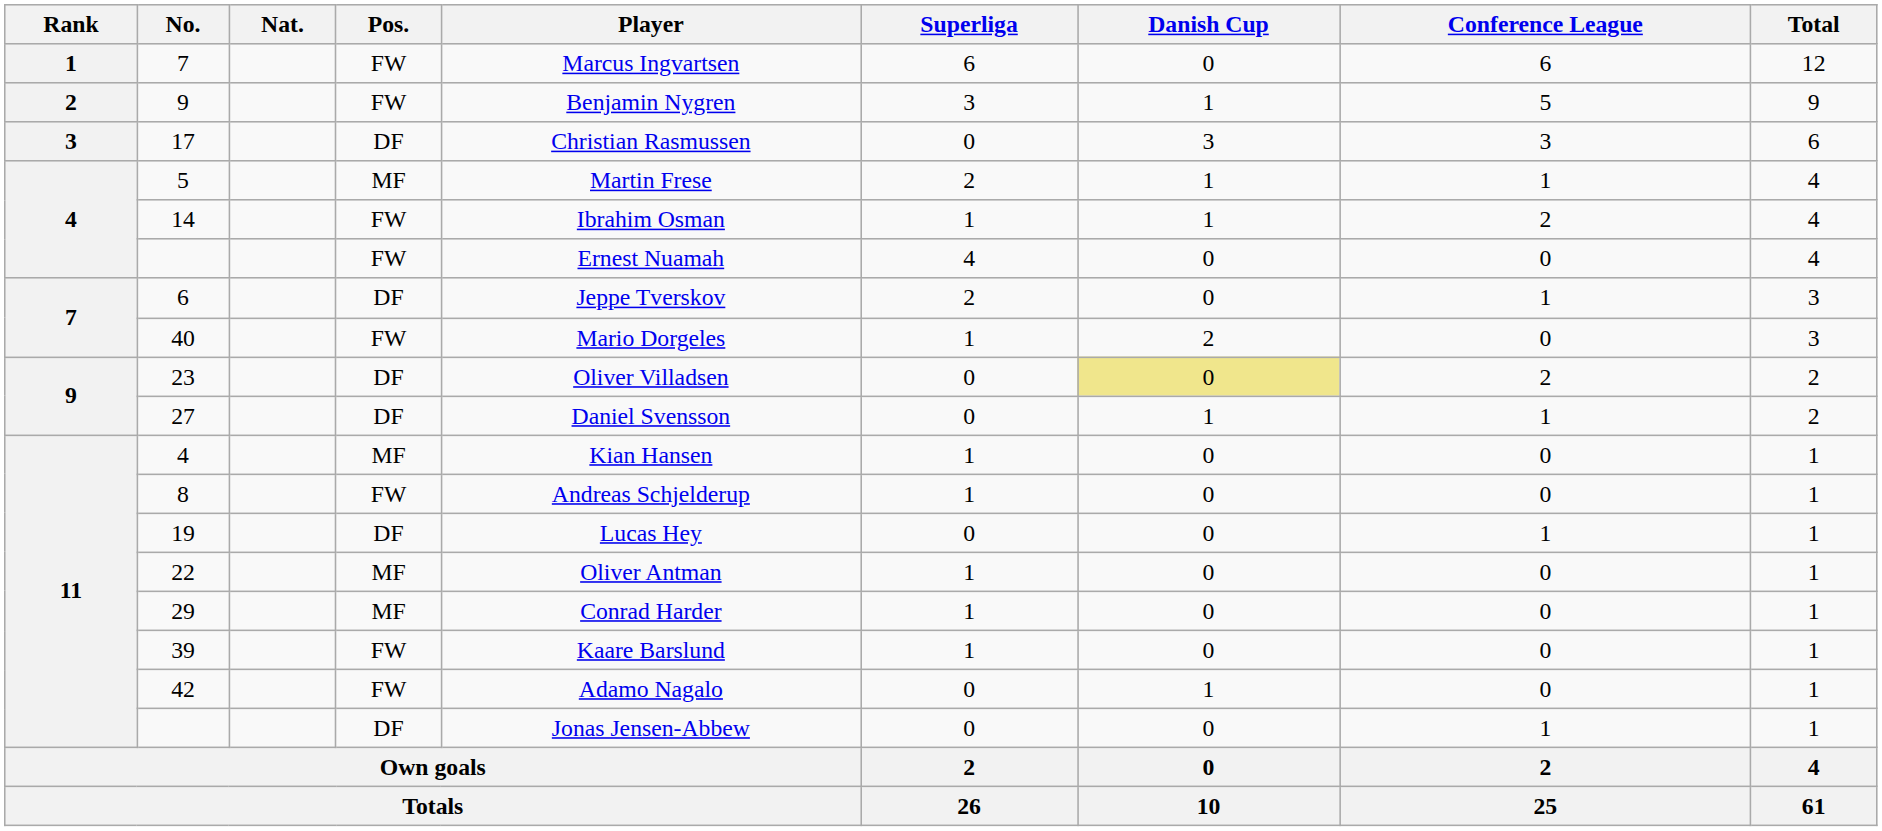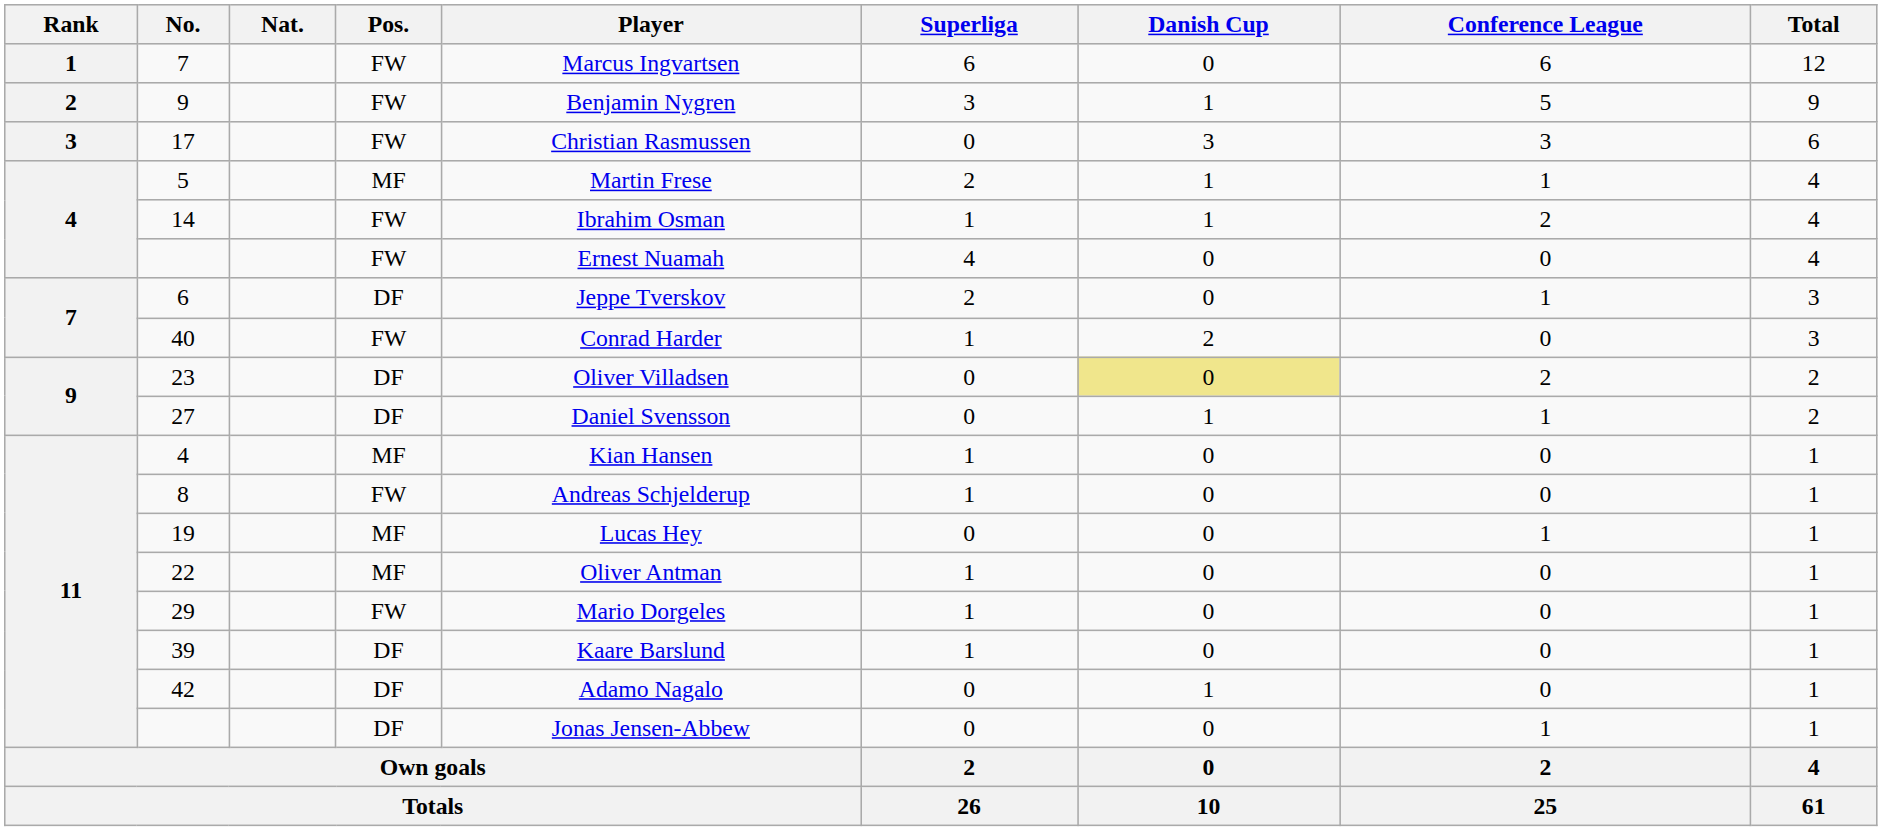17 | Pos.: DF -> FW
40 | Player: Mario Dorgeles -> Conrad Harder
19 | Pos.: DF -> MF
29 | Pos.: MF -> FW
29 | Player: Conrad Harder -> Mario Dorgeles
39 | Pos.: FW -> DF
42 | Pos.: FW -> DF
